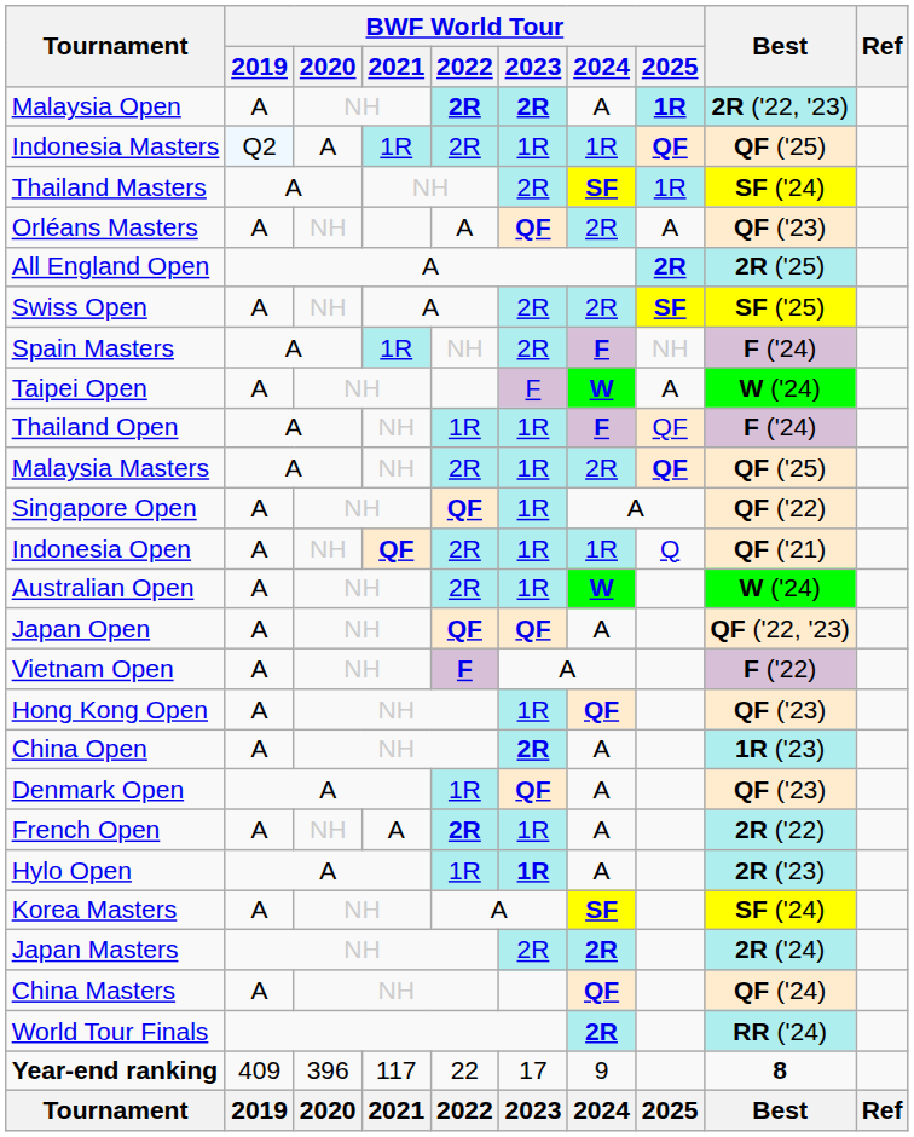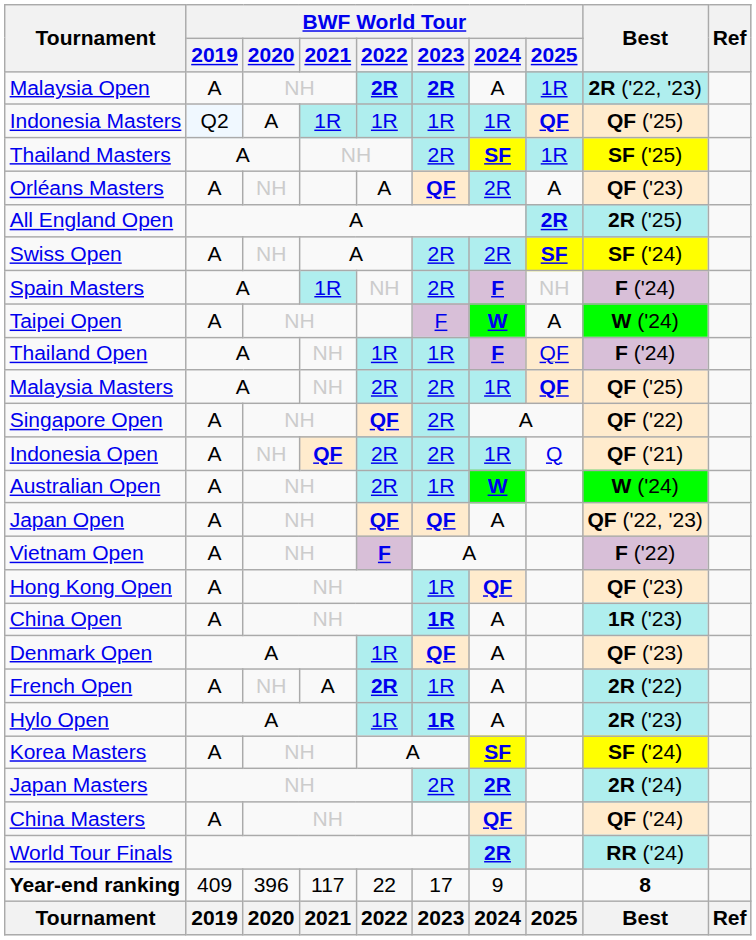Malaysia Open | BWF World Tour / 2025: bold -> normal
Indonesia Masters | BWF World Tour / 2022: 2R -> 1R
Thailand Masters | Best: SF ('24) -> SF ('25)
Swiss Open | Best: SF ('25) -> SF ('24)
Malaysia Masters | BWF World Tour / 2023: 1R -> 2R
Malaysia Masters | BWF World Tour / 2024: 2R -> 1R
Singapore Open | BWF World Tour / 2023: 1R -> 2R
Indonesia Open | BWF World Tour / 2023: 1R -> 2R
China Open | BWF World Tour / 2023: 2R -> 1R
